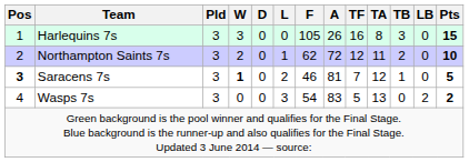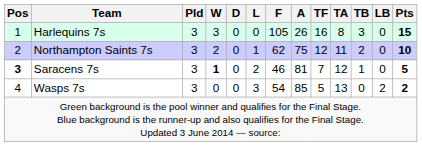Northampton Saints 7s | A: 72 -> 75
Wasps 7s | A: 83 -> 85
